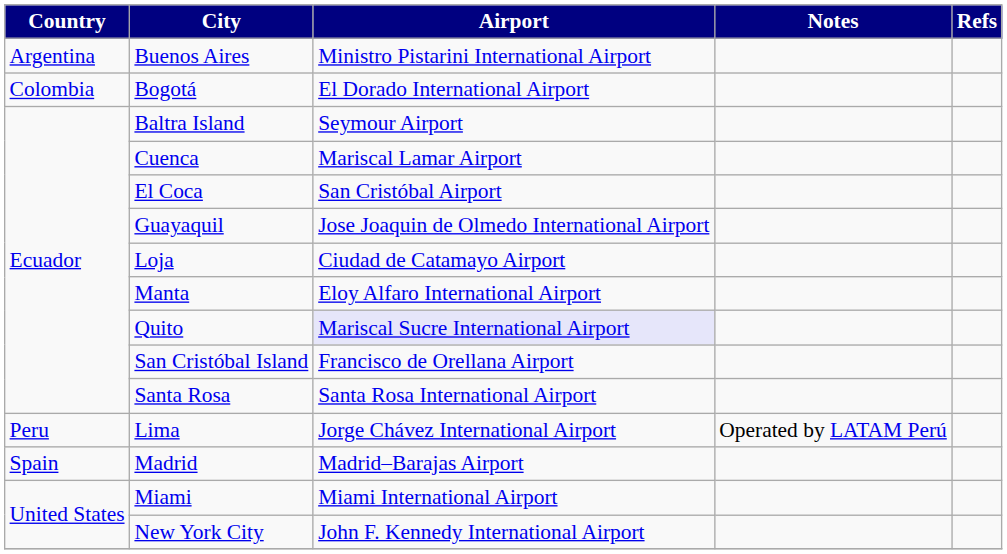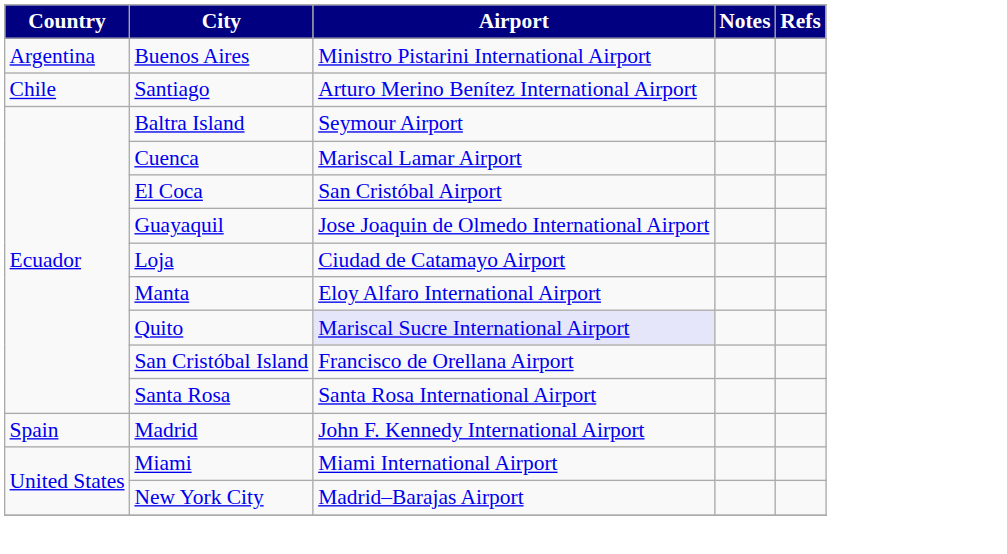+ row: Chile | Santiago | Arturo Merino Benítez International Airport
- row: Colombia | Bogotá | El Dorado International Airport
- row: Peru | Lima | Jorge Chávez International Airport | Operated by LATAM Perú
Madrid | Airport: Madrid–Barajas Airport -> John F. Kennedy International Airport
New York City | Airport: John F. Kennedy International Airport -> Madrid–Barajas Airport
